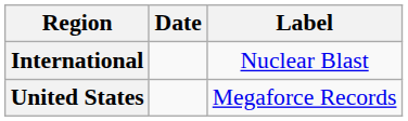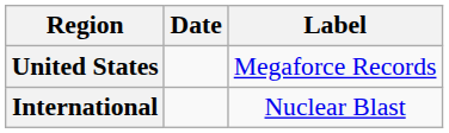rows swapped: International <-> United States
